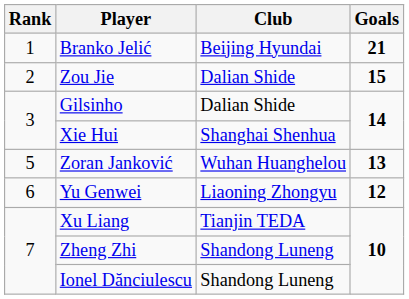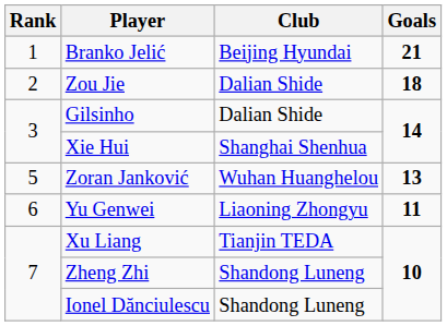Zou Jie | Goals: 15 -> 18
Yu Genwei | Goals: 12 -> 11
